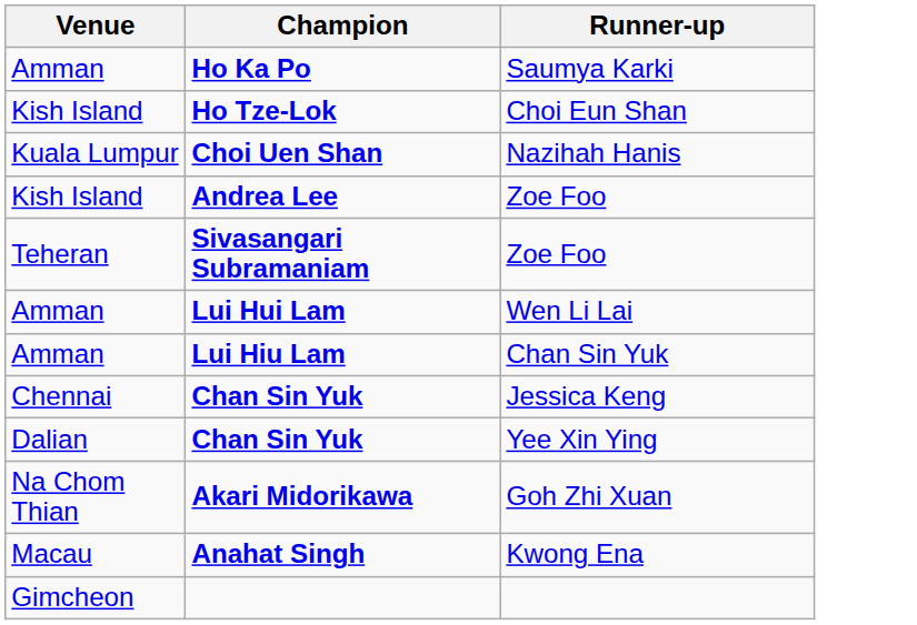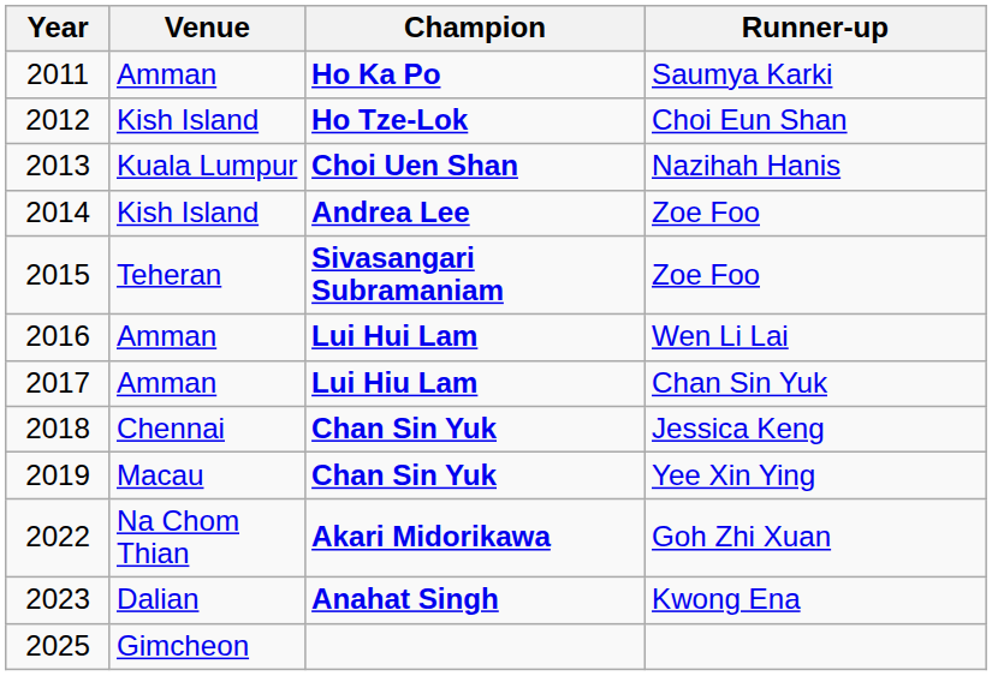+ column: Year | 2011 | 2012 | 2013 | 2014 | 2015 | 2016 | 2017 | 2018 | 2019 | 2022 | 2023 | 2025
Chan Sin Yuk / Yee Xin Ying | Venue: Dalian -> Macau
Anahat Singh | Venue: Macau -> Dalian
